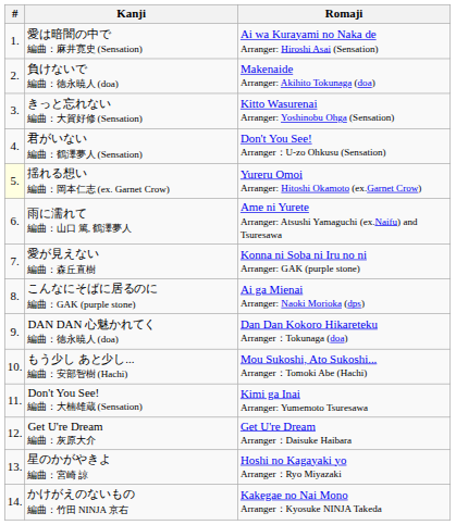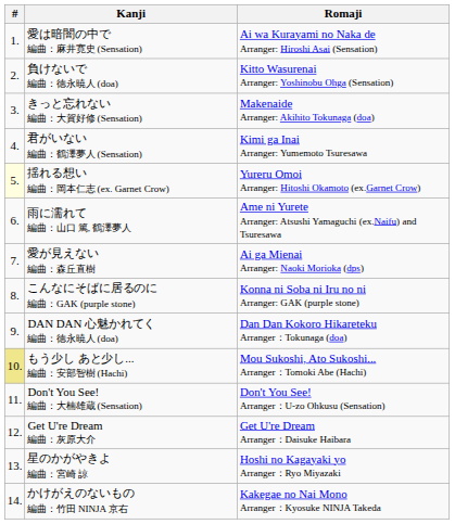負けないで 編曲：徳永暁人 (doa) | Romaji: Makenaide Arranger: Akihito Tokunaga (doa) -> Kitto Wasurenai Arranger: Yoshinobu Ohga (Sensation)
きっと忘れない 編曲：大賀好修 (Sensation) | Romaji: Kitto Wasurenai Arranger: Yoshinobu Ohga (Sensation) -> Makenaide Arranger: Akihito Tokunaga (doa)
君がいない 編曲：鶴澤夢人 (Sensation) | Romaji: Don't You See! Arranger：U-zo Ohkusu (Sensation) -> Kimi ga Inai Arranger: Yumemoto Tsuresawa
愛が見えない 編曲：森丘直樹 | Romaji: Konna ni Soba ni Iru no ni Arranger: GAK (purple stone) -> Ai ga Mienai Arranger: Naoki Morioka (dps)
こんなにそばに居るのに 編曲：GAK (purple stone) | Romaji: Ai ga Mienai Arranger: Naoki Morioka (dps) -> Konna ni Soba ni Iru no ni Arranger: GAK (purple stone)
もう少し あと少し... 編曲：安部智樹 (Hachi) | #: no background -> khaki background
Don't You See! 編曲：大楠雄蔵 (Sensation) | Romaji: Kimi ga Inai Arranger: Yumemoto Tsuresawa -> Don't You See! Arranger：U-zo Ohkusu (Sensation)
